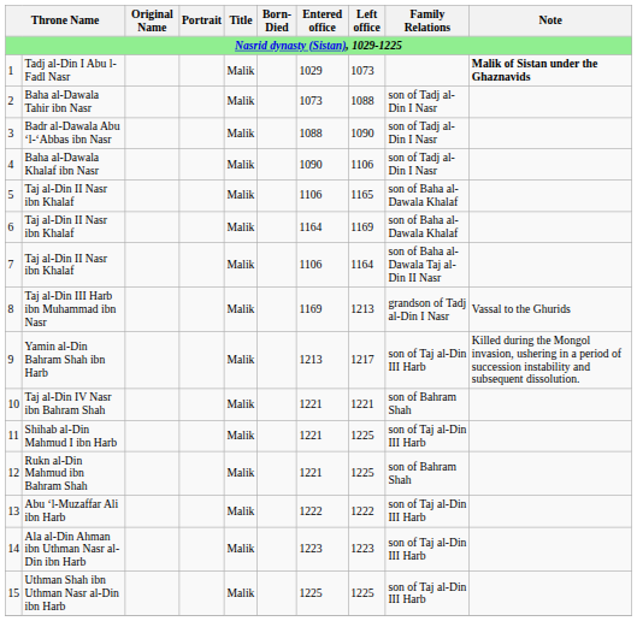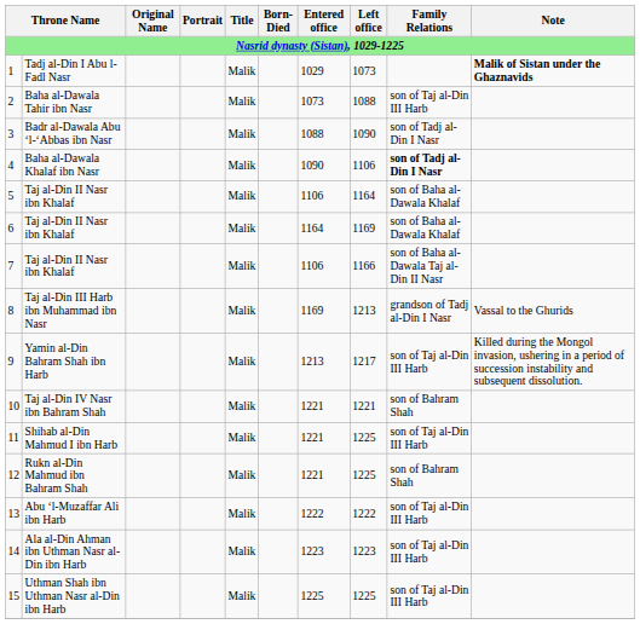2 | Family Relations: son of Tadj al-Din I Nasr -> son of Taj al-Din III Harb
4 | Family Relations: normal -> bold
5 | Left office: 1165 -> 1164
7 | Left office: 1164 -> 1166
